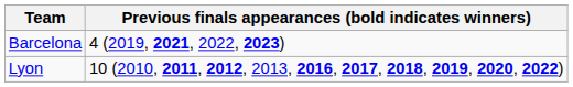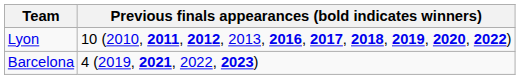rows swapped: Barcelona <-> Lyon
